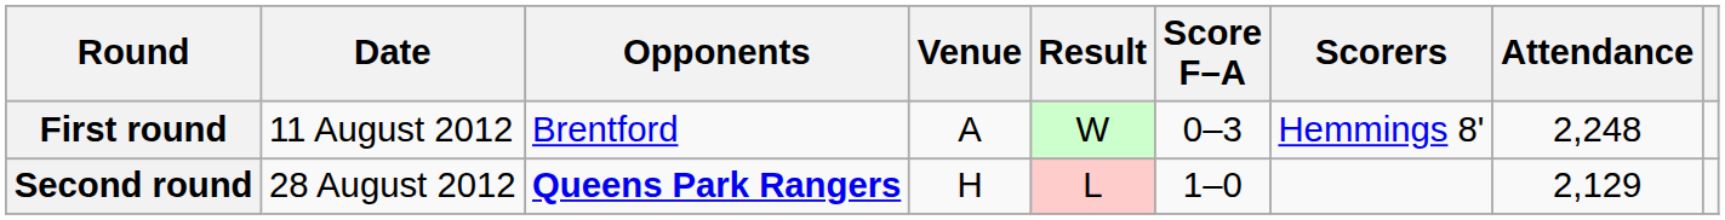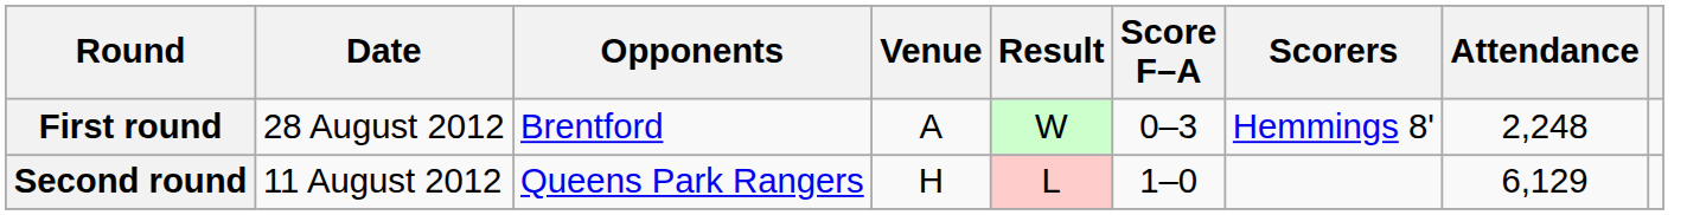First round | Date: 11 August 2012 -> 28 August 2012
Second round | Date: 28 August 2012 -> 11 August 2012
Second round | Opponents: bold -> normal
Second round | Attendance: 2,129 -> 6,129
